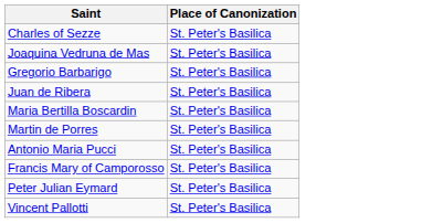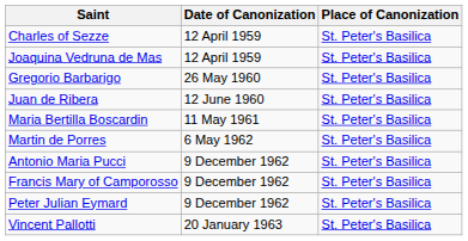+ column: Date of Canonization | 12 April 1959 | 12 April 1959 | 26 May 1960 | 12 June 1960 | 11 May 1961 | 6 May 1962 | 9 December 1962 | 9 December 1962 | 9 December 1962 | 20 January 1963
